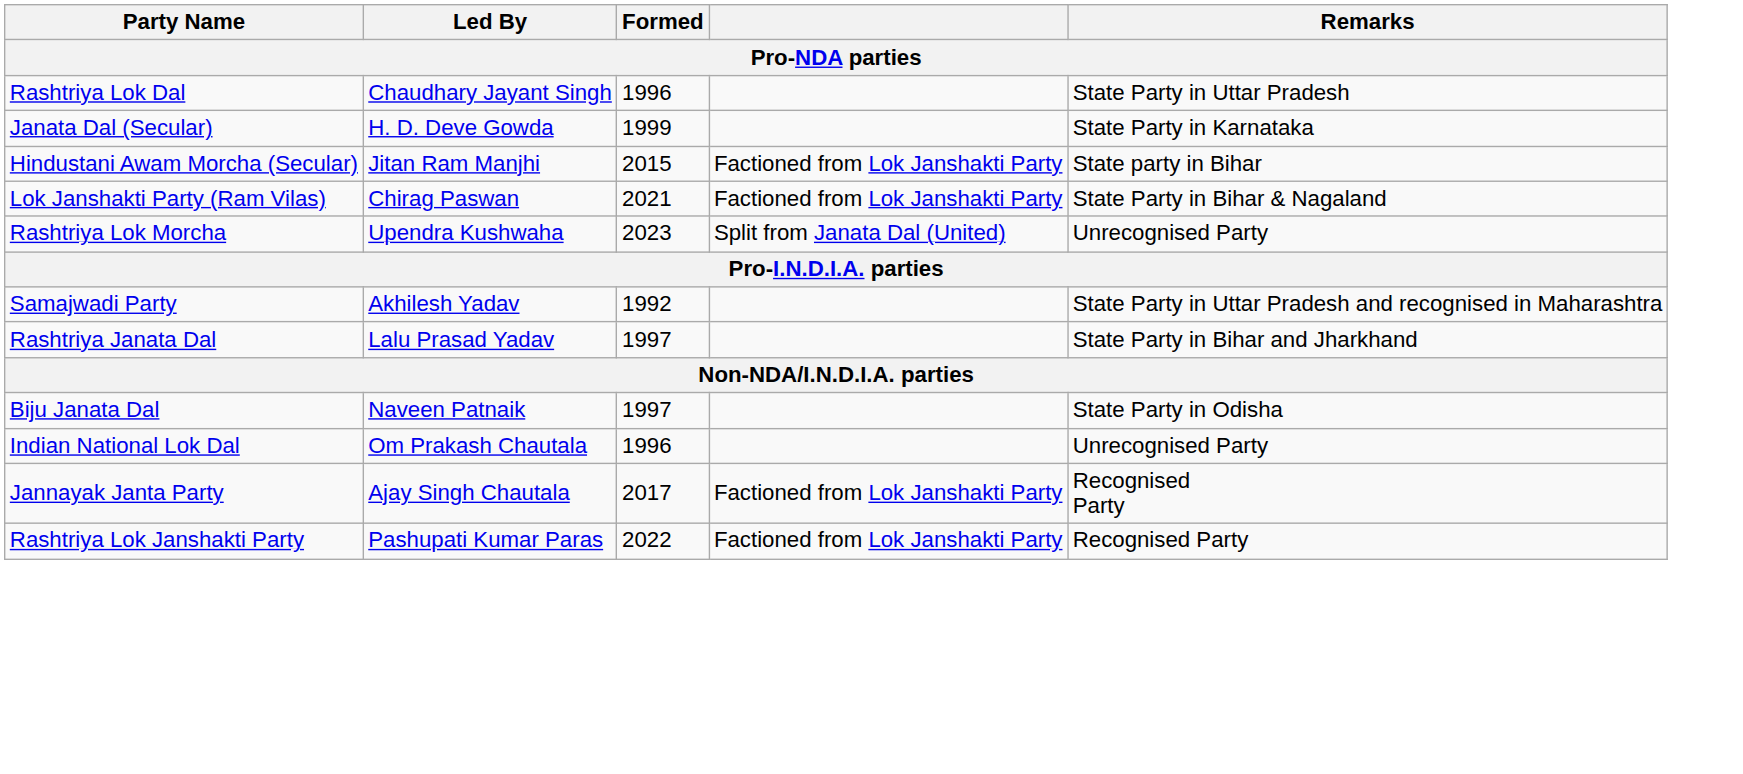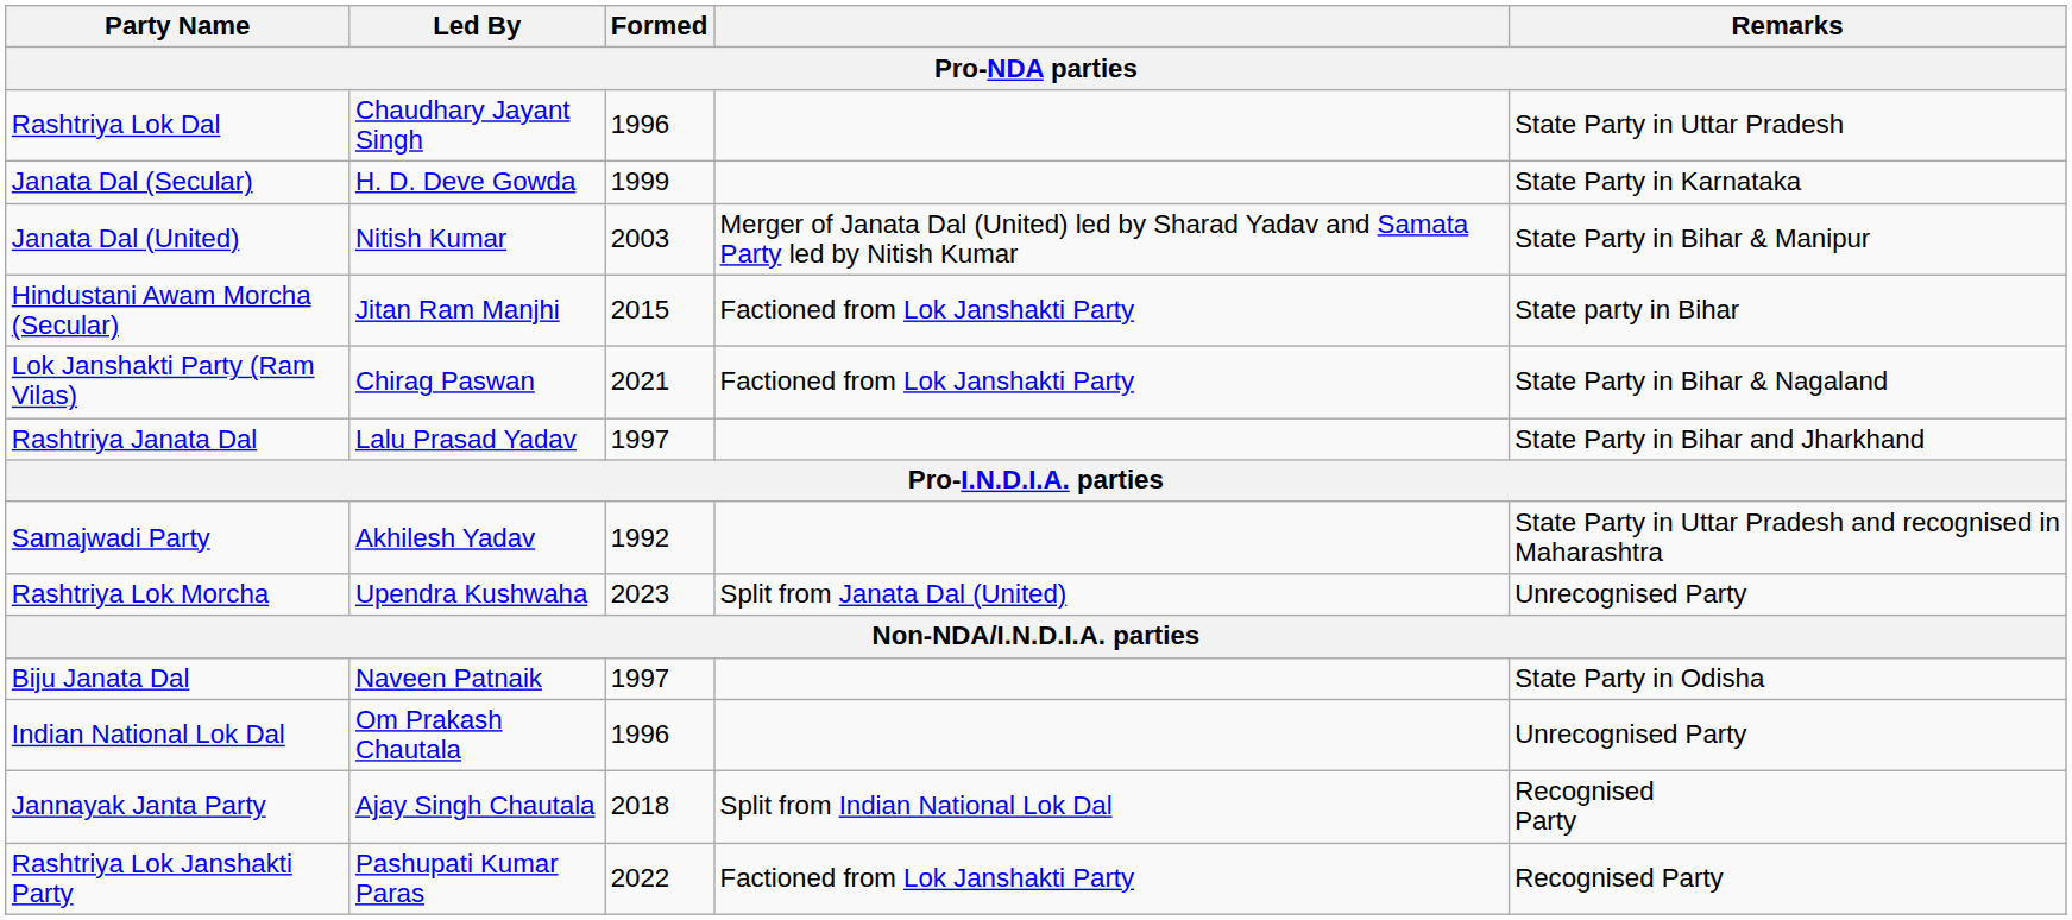+ row: Janata Dal (United) | Nitish Kumar | 2003 | Merger of Janata Dal (United) led by Sharad Yadav and Samata Party led by Nitish Kumar | State Party in Bihar & Manipur
rows swapped: Rashtriya Lok Morcha <-> Rashtriya Janata Dal
Jannayak Janta Party | Formed: 2017 -> 2018
Jannayak Janta Party | column 4: Factioned from Lok Janshakti Party -> Split from Indian National Lok Dal
